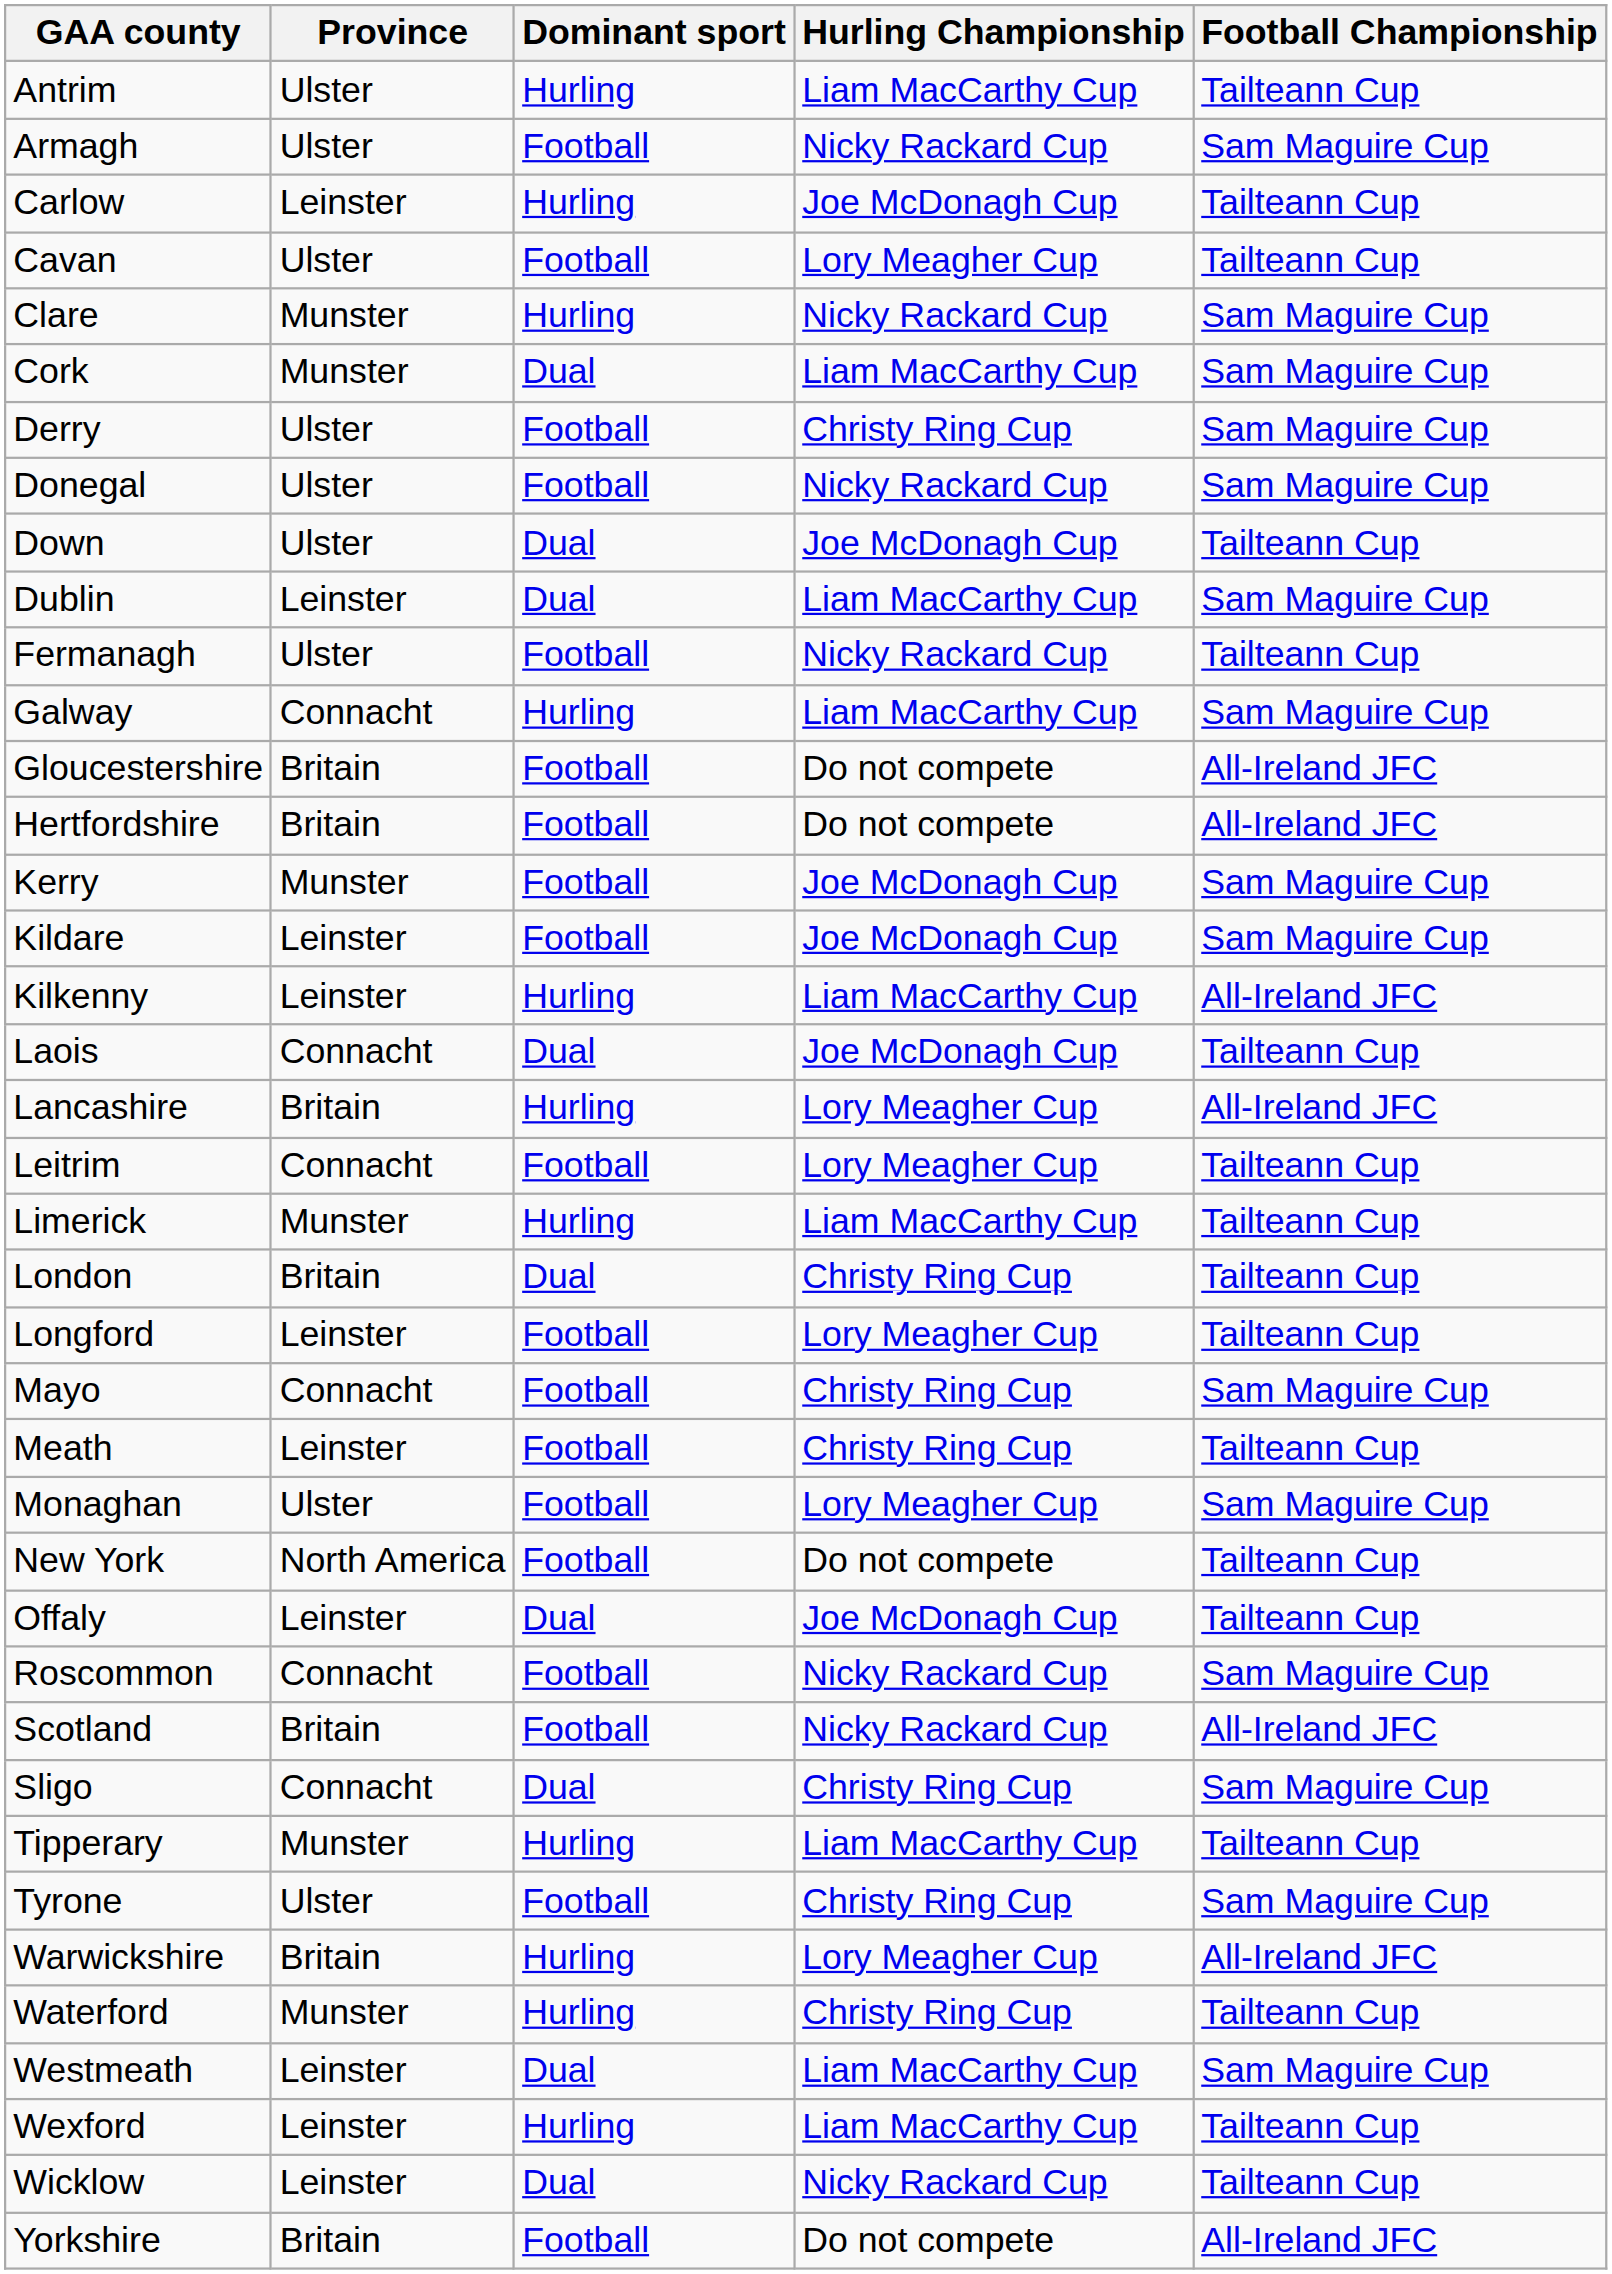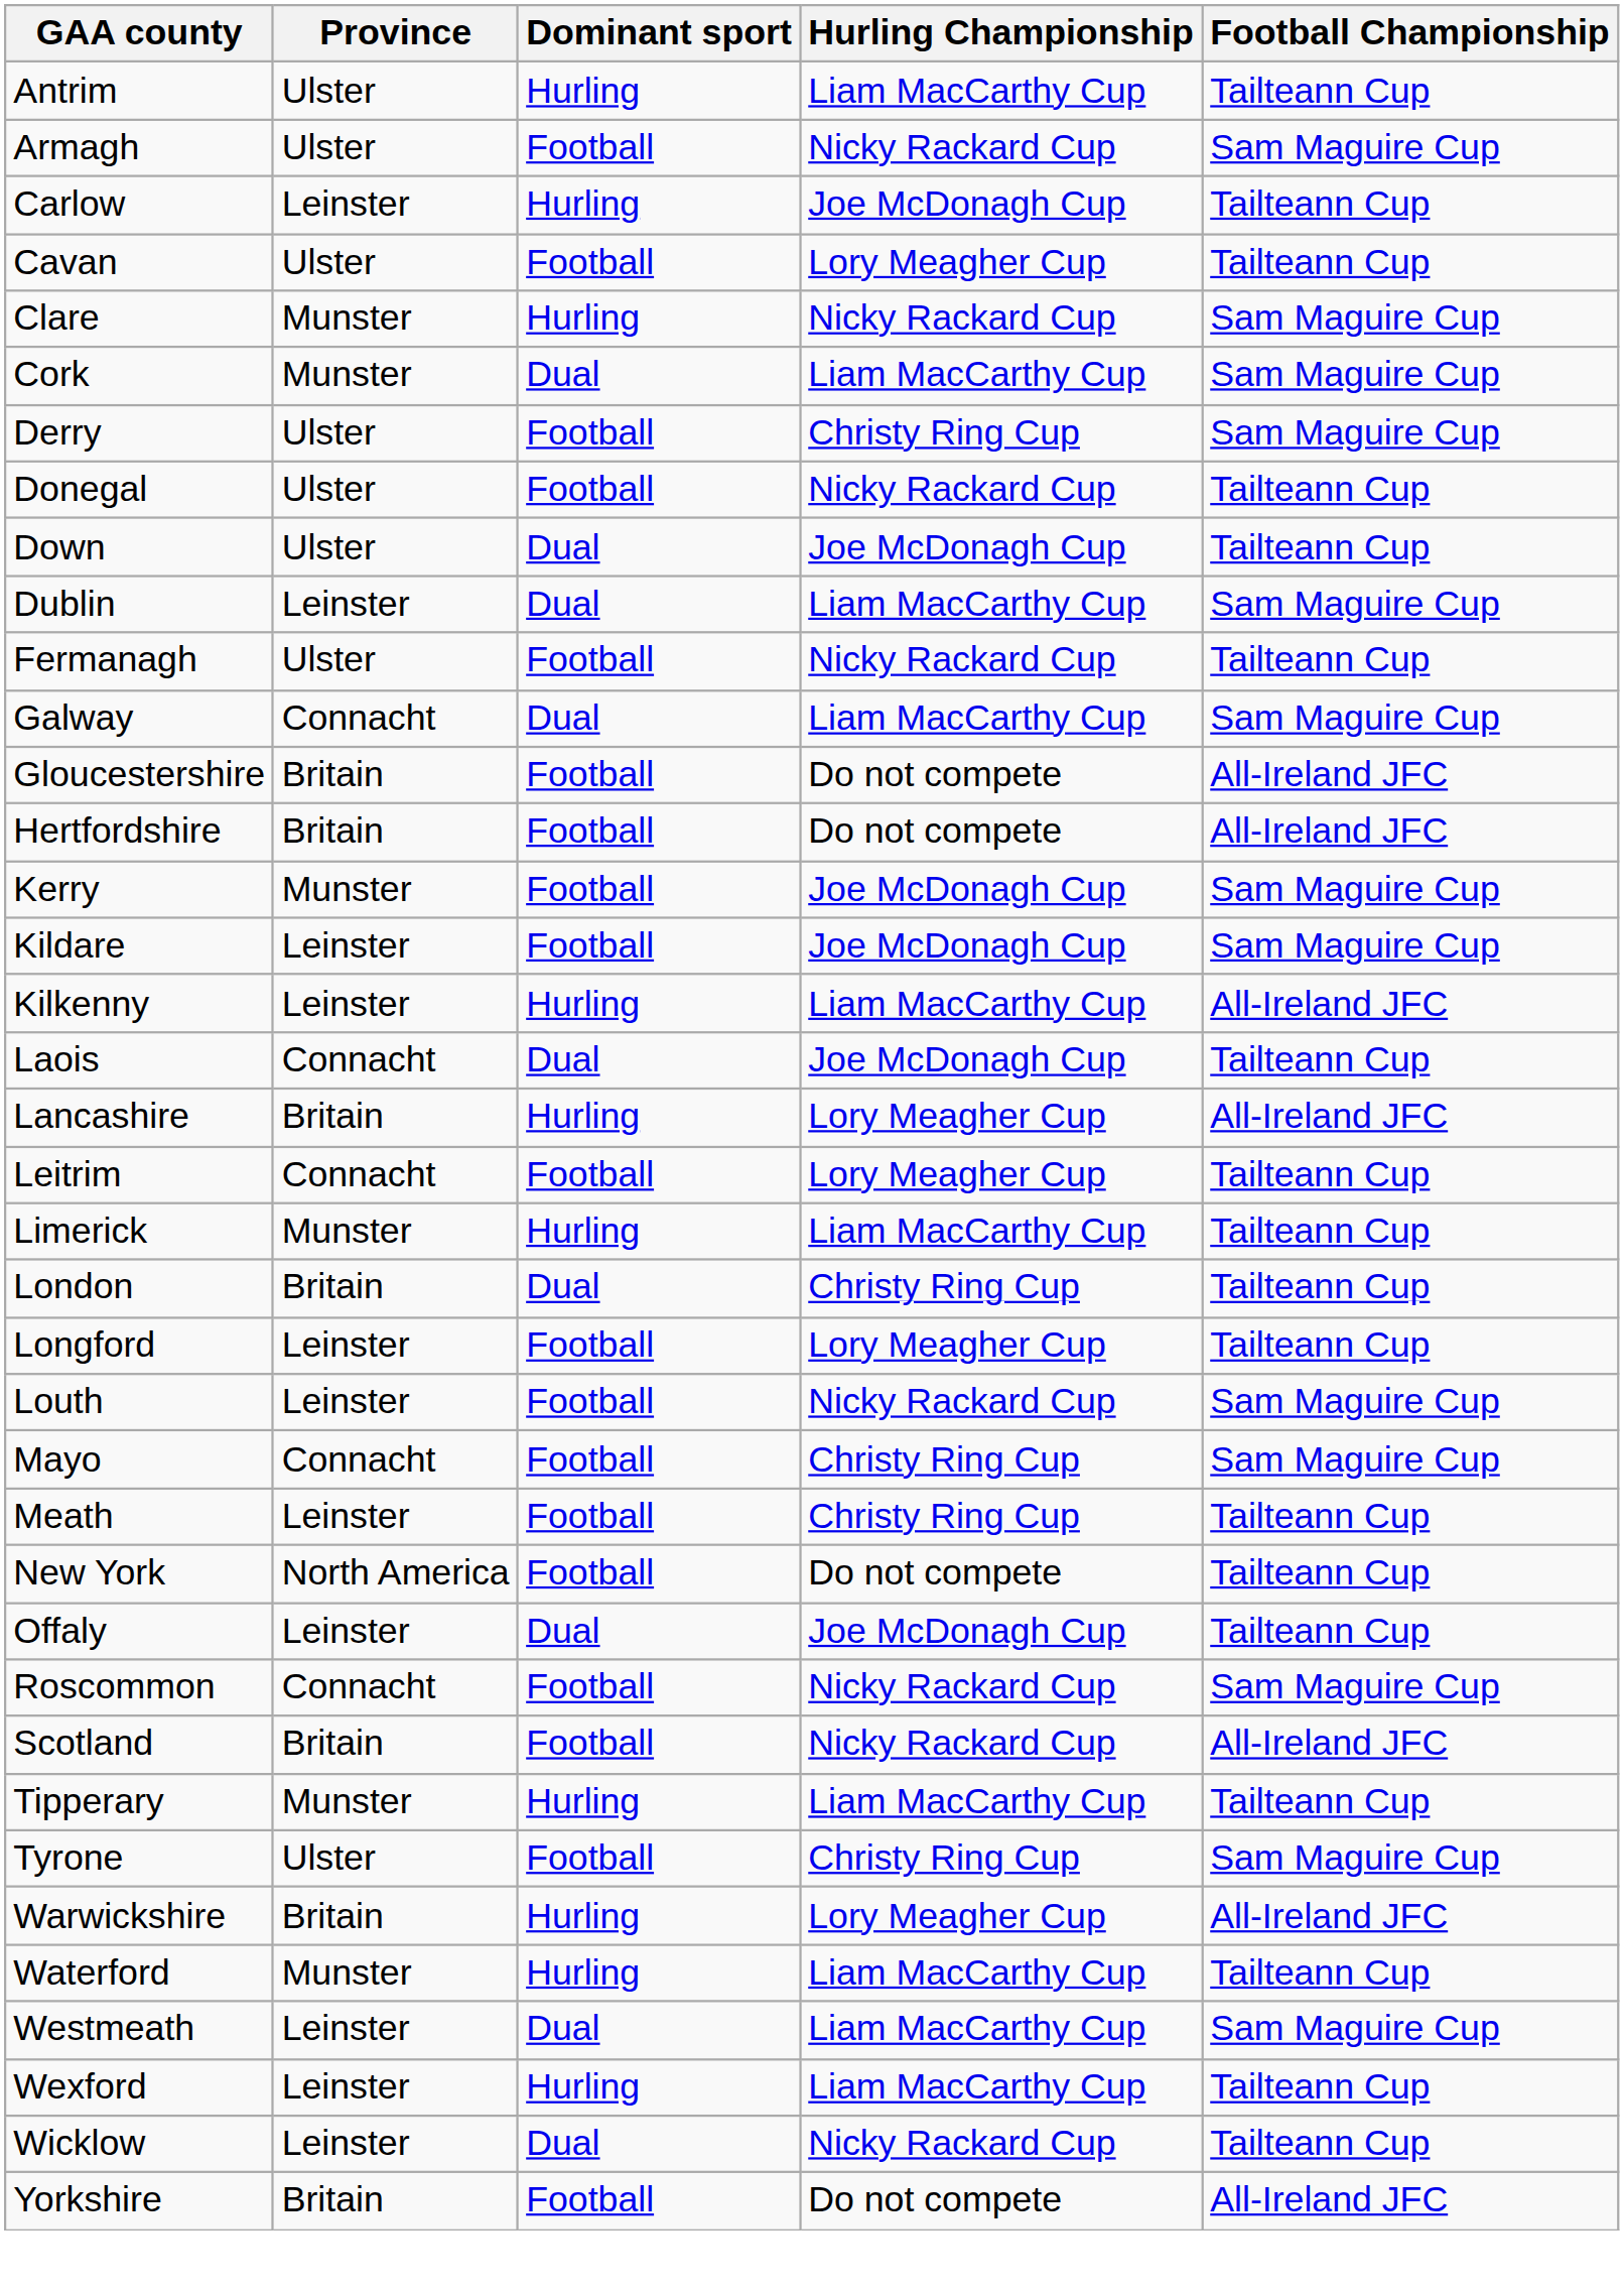Donegal | Football Championship: Sam Maguire Cup -> Tailteann Cup
Galway | Dominant sport: Hurling -> Dual
+ row: Louth | Leinster | Football | Nicky Rackard Cup | Sam Maguire Cup
- row: Monaghan | Ulster | Football | Lory Meagher Cup | Sam Maguire Cup
- row: Sligo | Connacht | Dual | Christy Ring Cup | Sam Maguire Cup
Waterford | Hurling Championship: Christy Ring Cup -> Liam MacCarthy Cup
